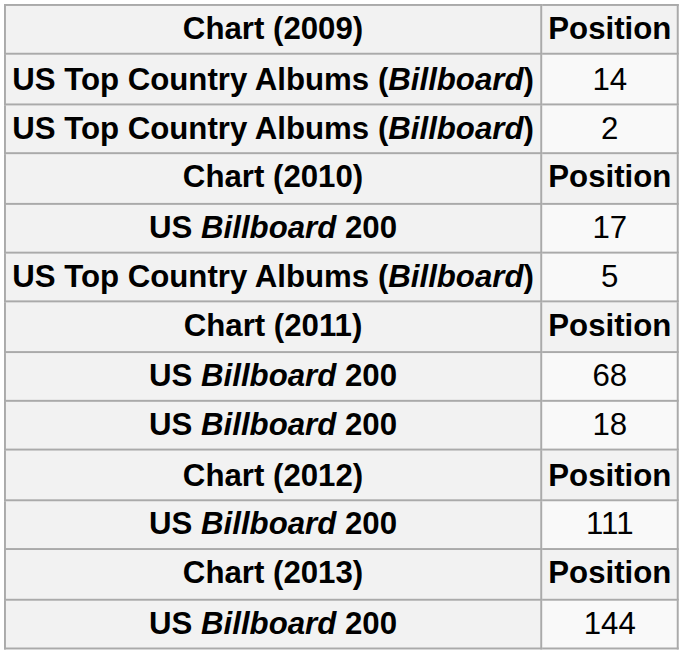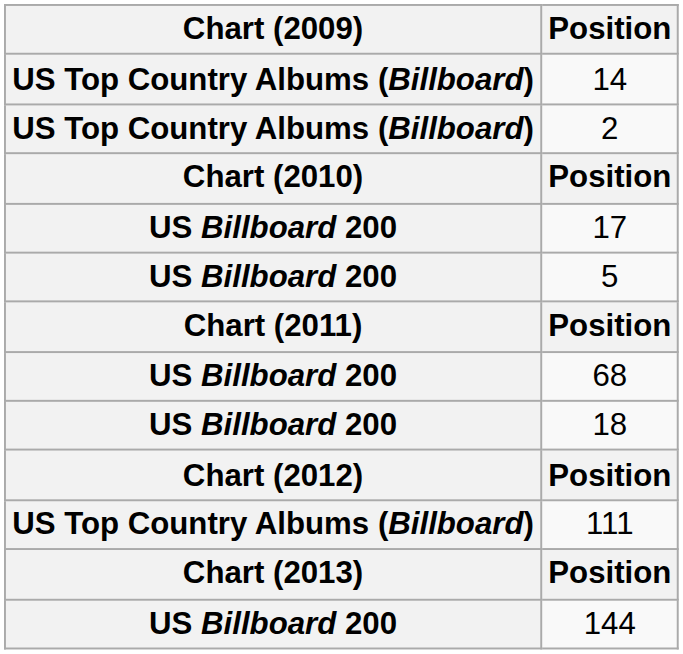5 | Chart (2009): US Top Country Albums (Billboard) -> US Billboard 200
111 | Chart (2009): US Billboard 200 -> US Top Country Albums (Billboard)
